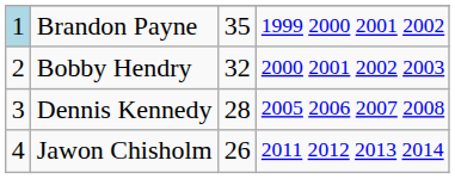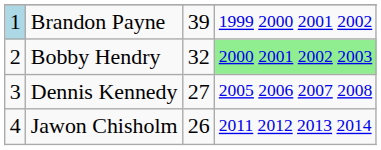Brandon Payne | column 3: 35 -> 39
Bobby Hendry | column 4: no background -> lightgreen background
Dennis Kennedy | column 3: 28 -> 27
